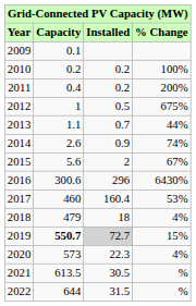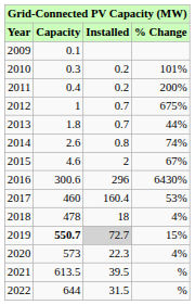2010 | Capacity: 0.2 -> 0.3
2010 | % Change: 100% -> 101%
2012 | Installed: 0.5 -> 0.7
2013 | Capacity: 1.1 -> 1.8
2014 | Installed: 0.9 -> 0.8
2015 | Capacity: 5.6 -> 4.6
2018 | Capacity: 479 -> 478
2021 | Installed: 30.5 -> 39.5
